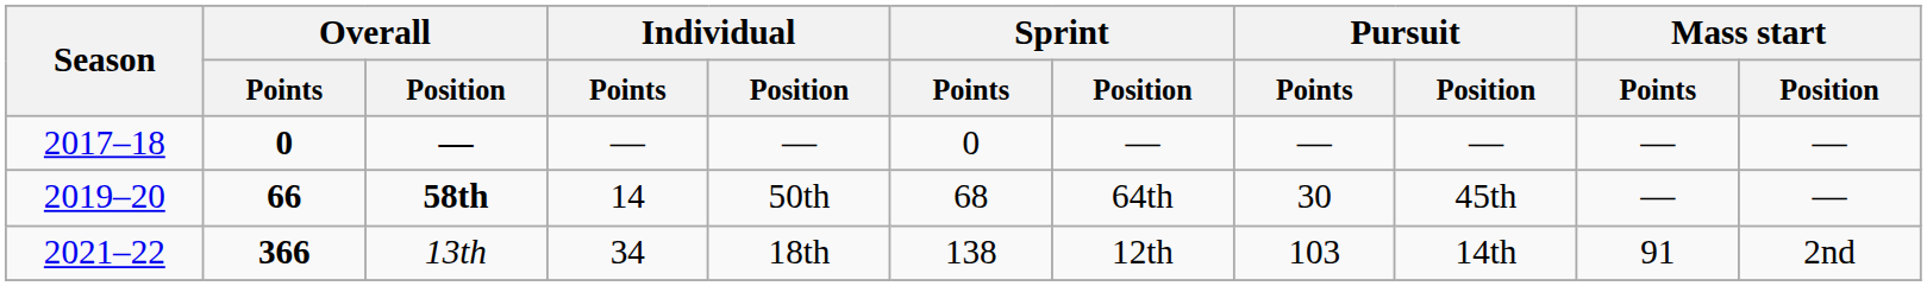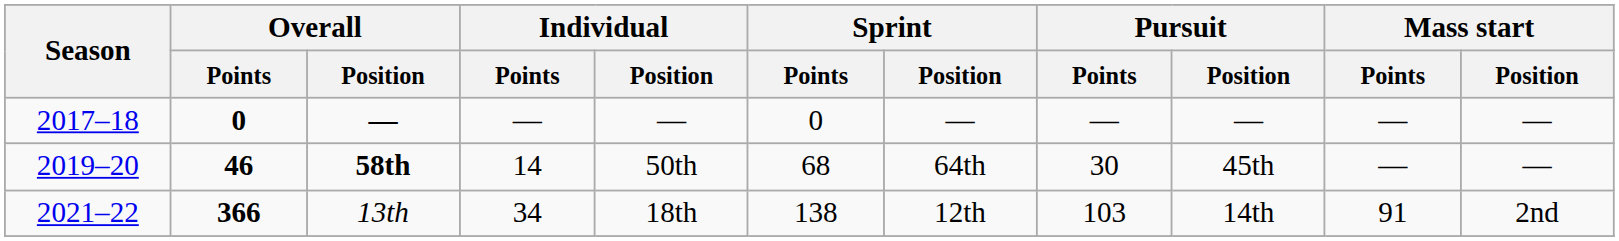58th | Overall / Points: 66 -> 46
